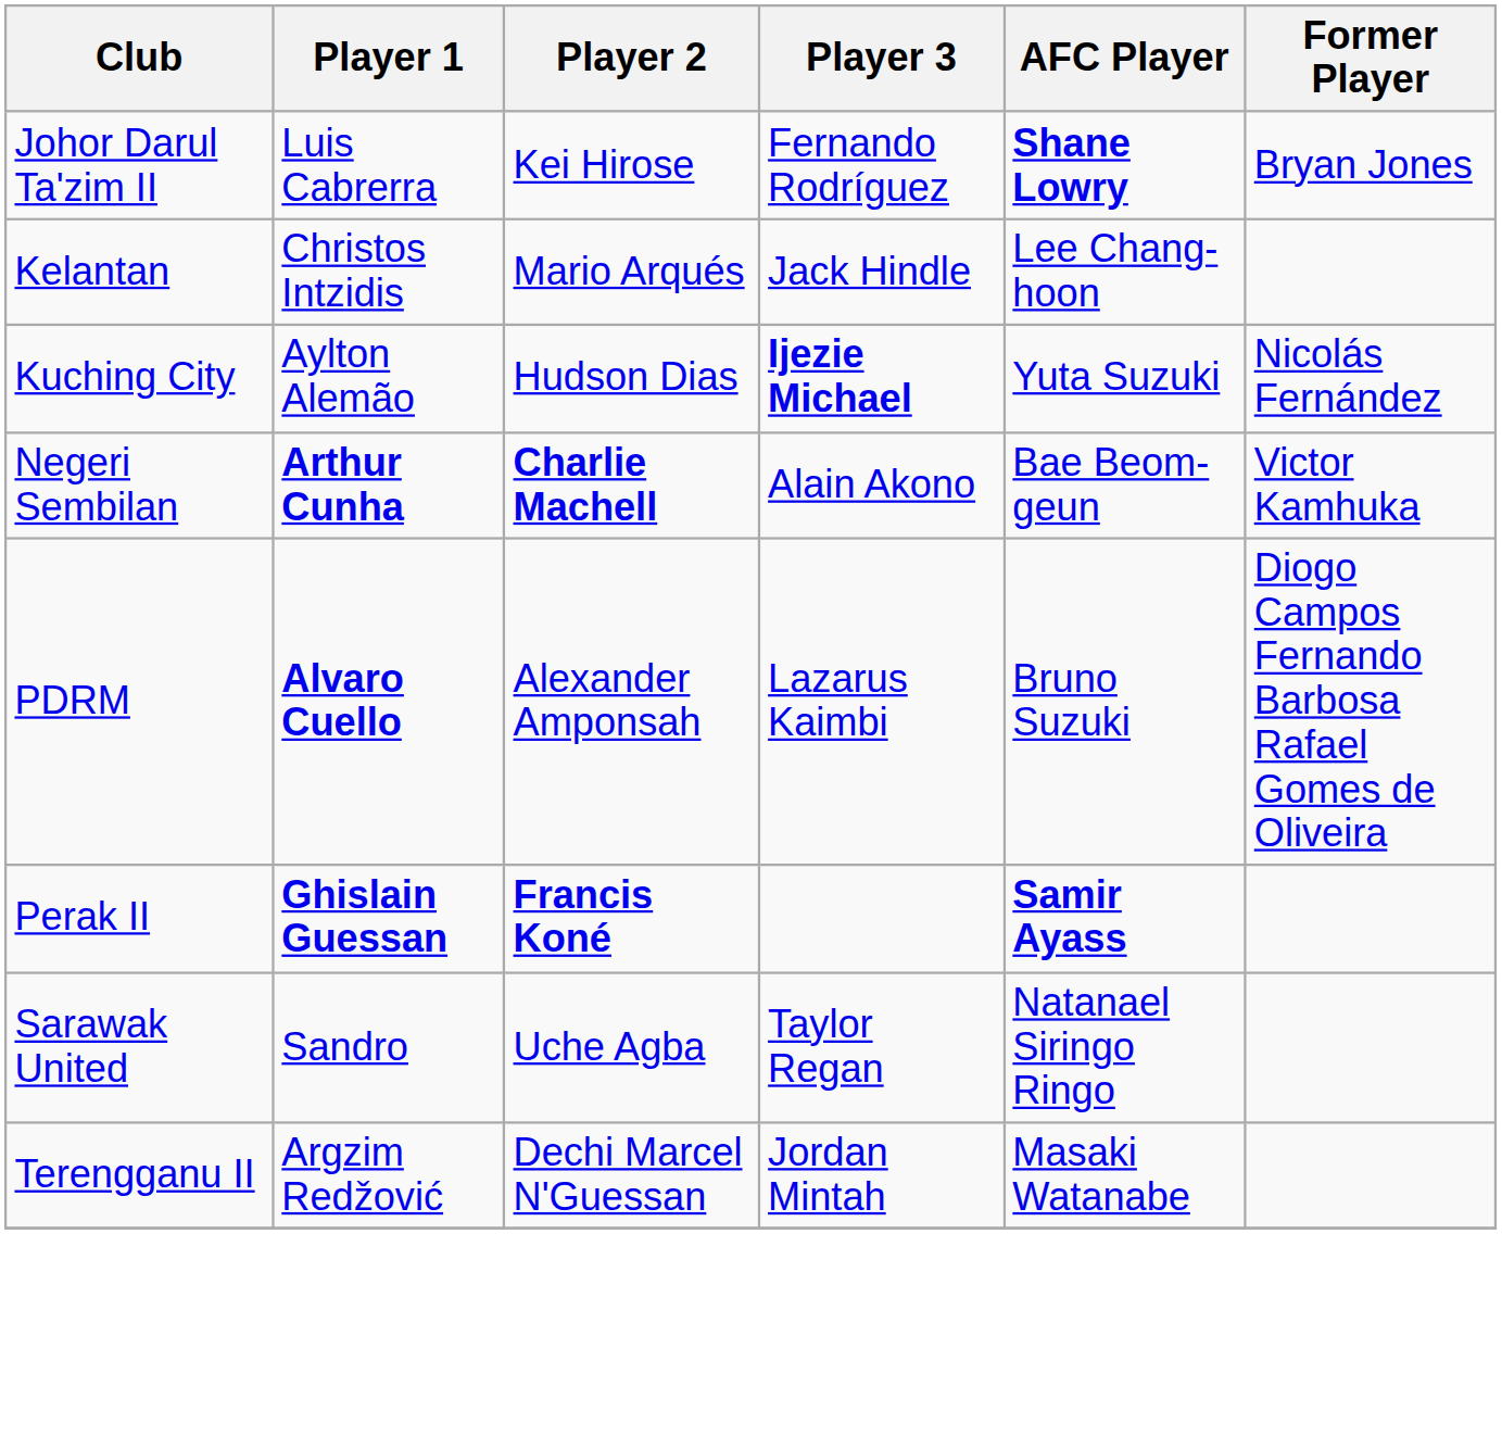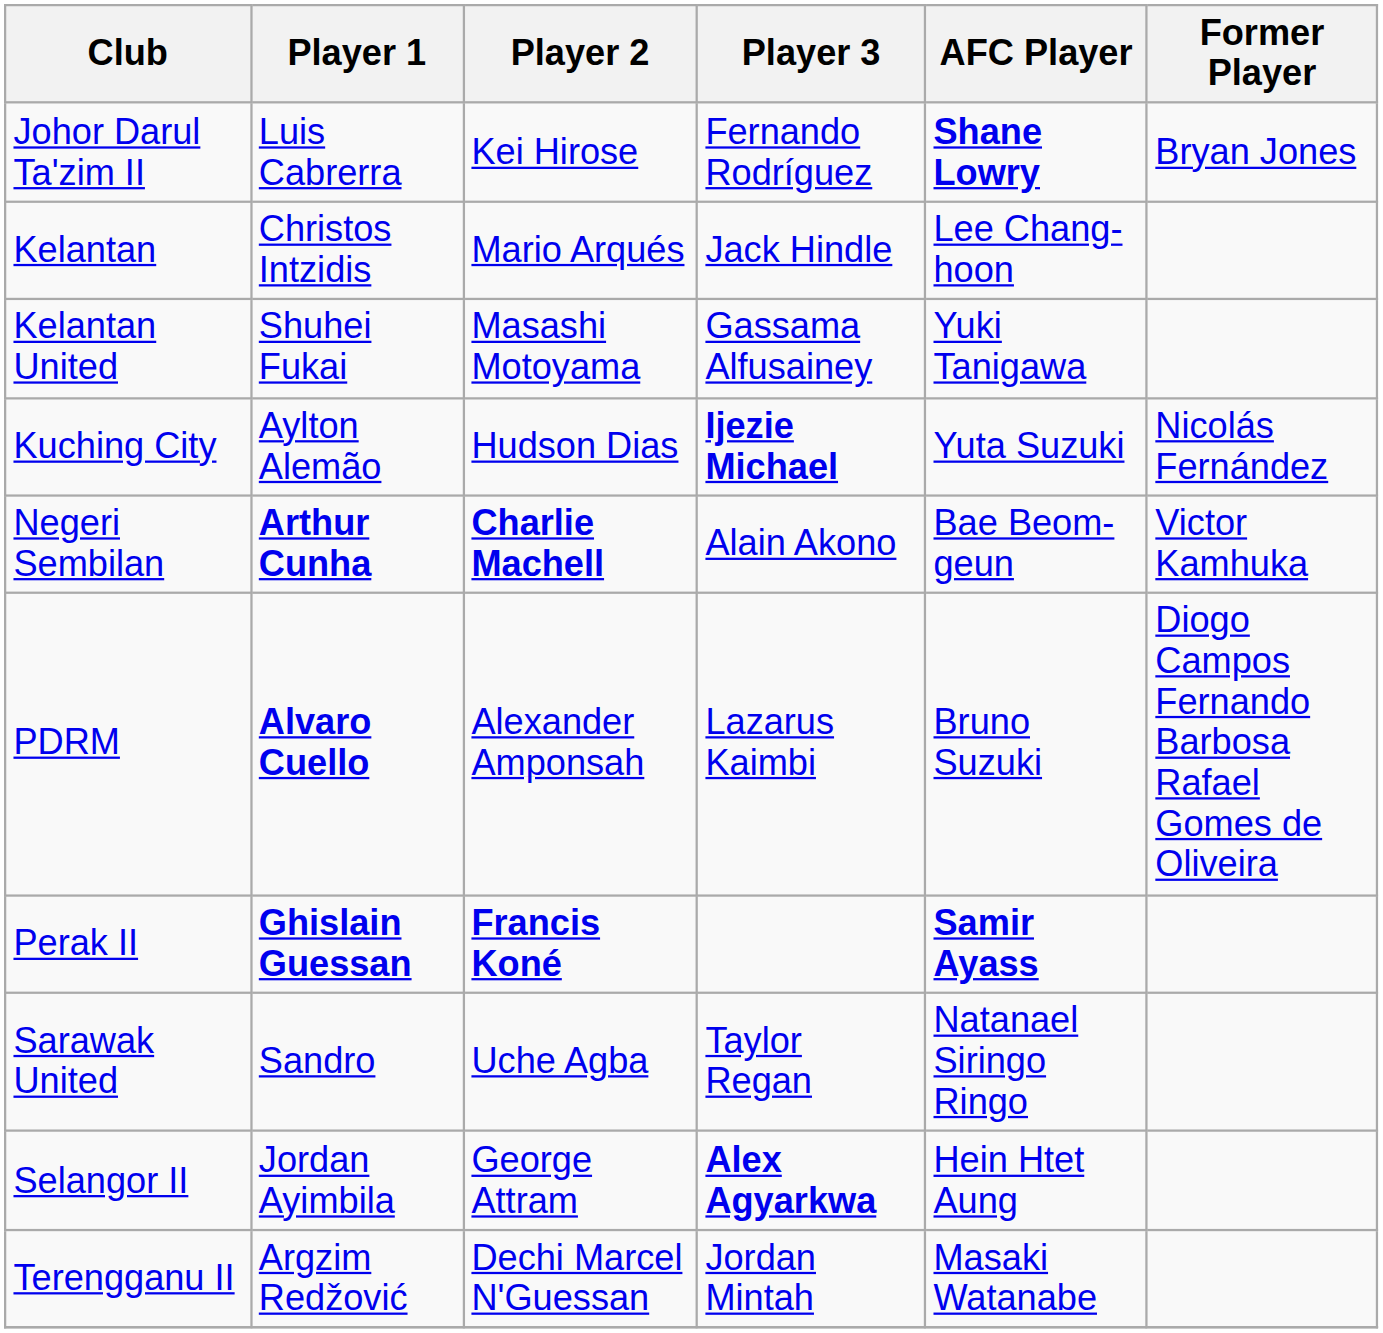+ row: Kelantan United | Shuhei Fukai | Masashi Motoyama | Gassama Alfusainey | Yuki Tanigawa
+ row: Selangor II | Jordan Ayimbila | George Attram | Alex Agyarkwa | Hein Htet Aung
